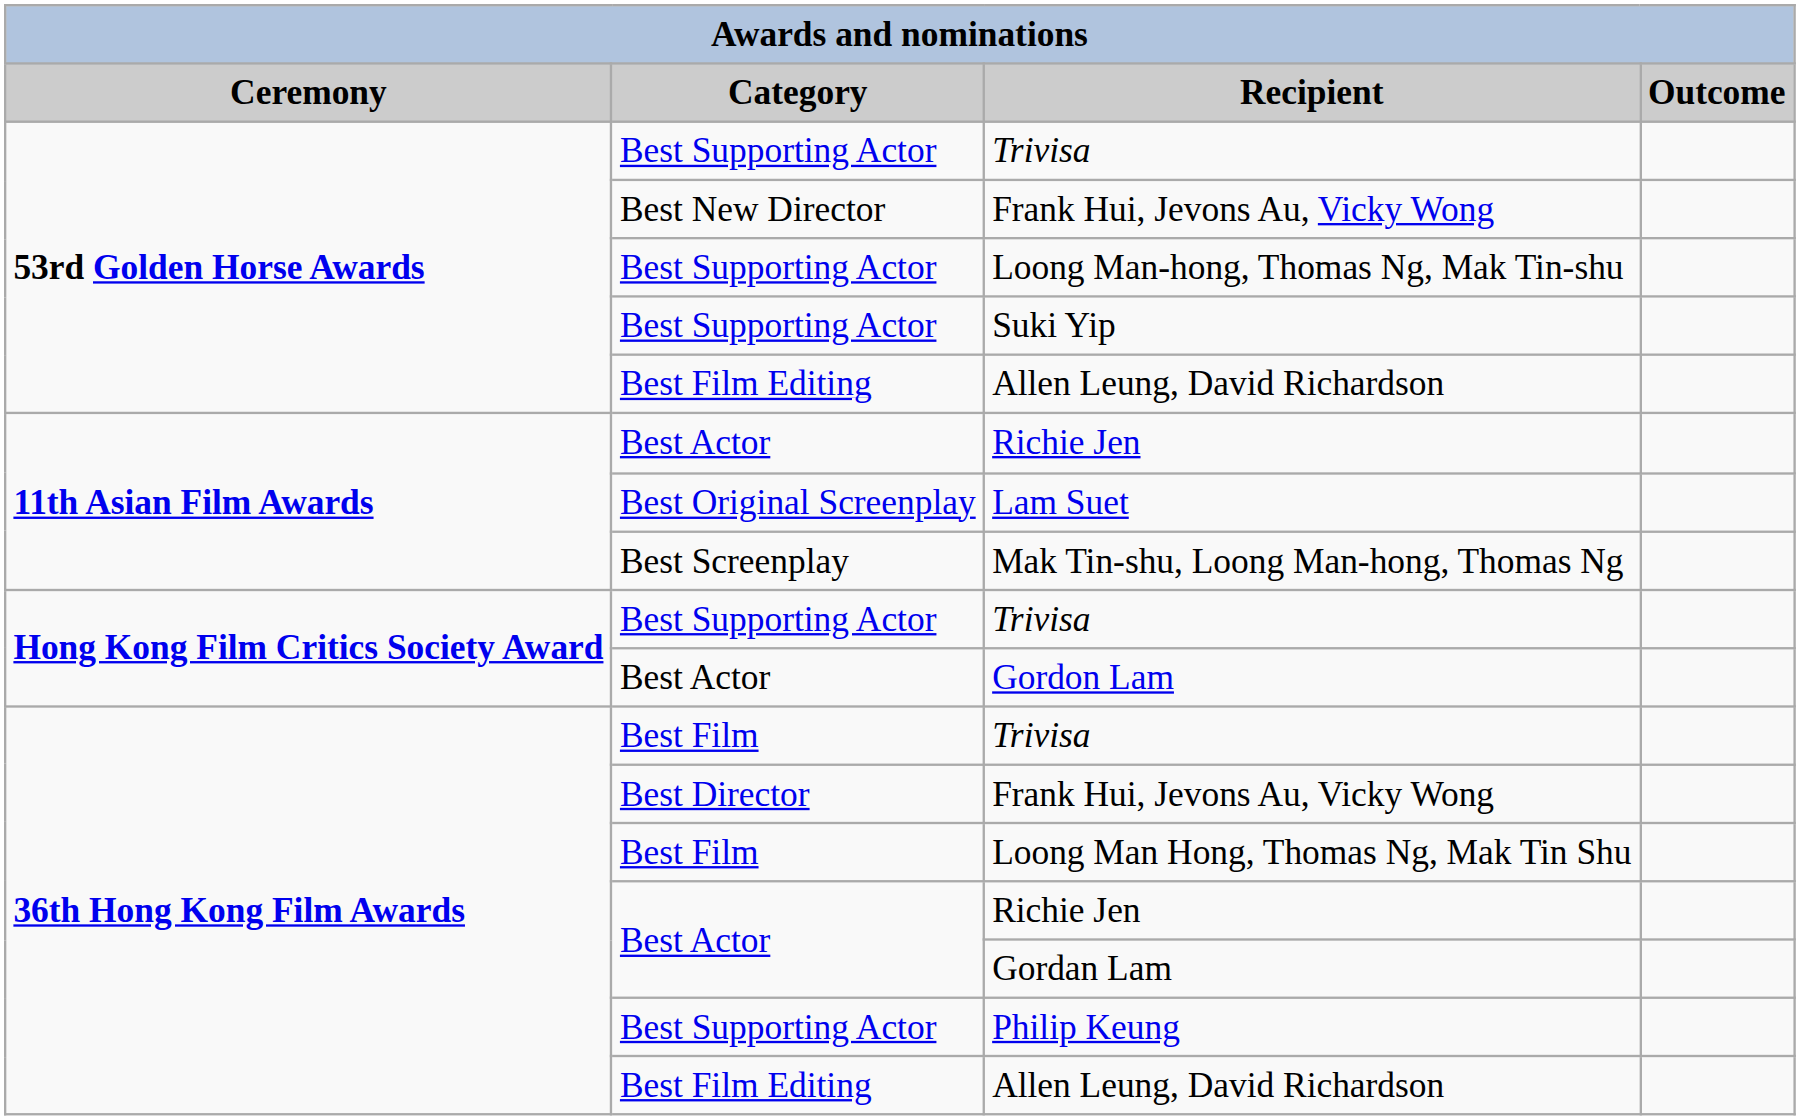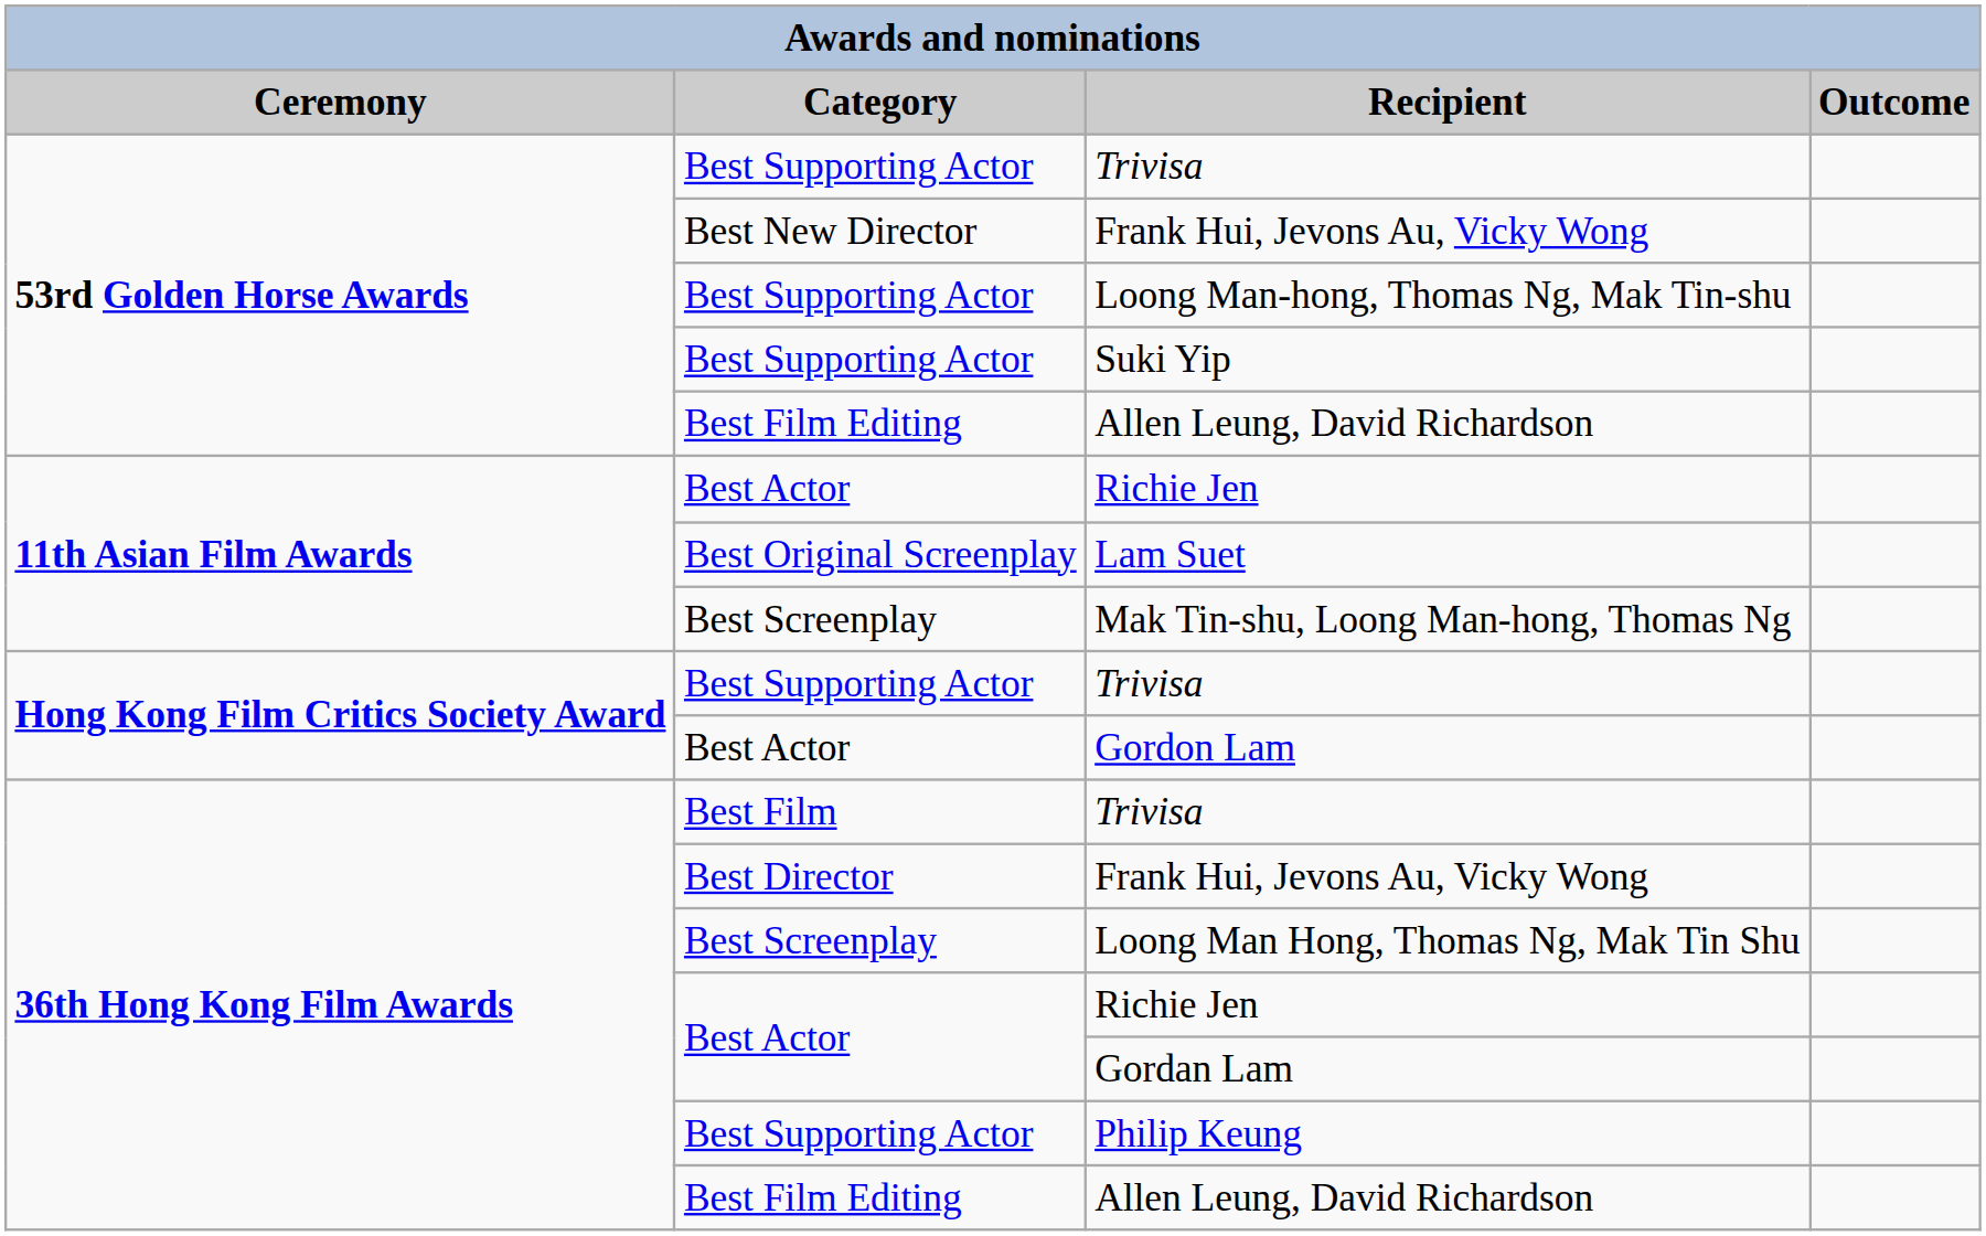Loong Man Hong, Thomas Ng, Mak Tin Shu | Category: Best Film -> Best Screenplay
